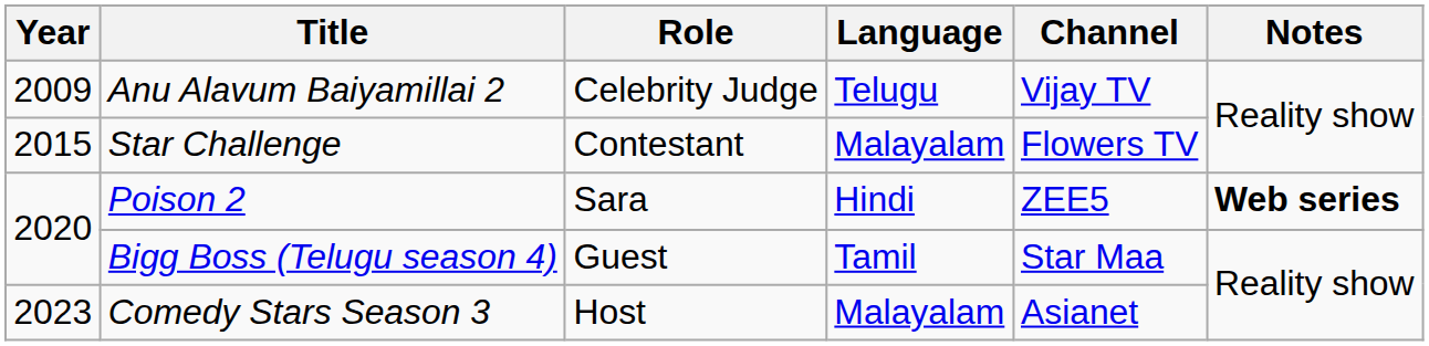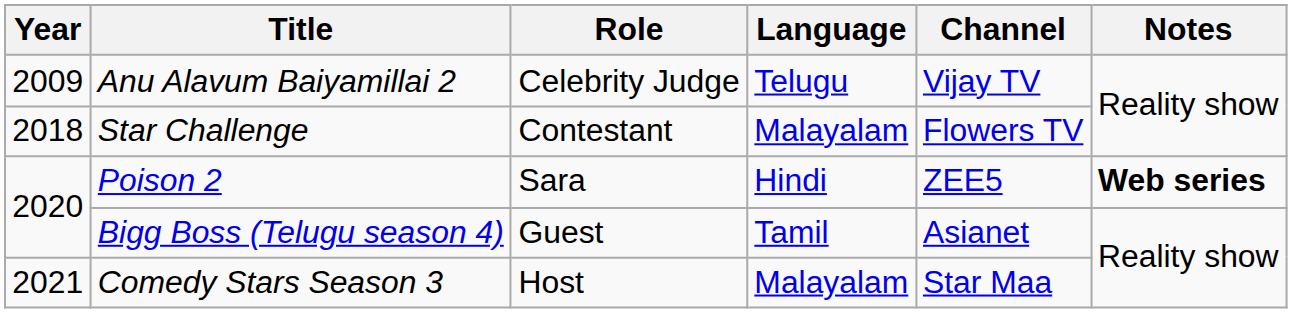Star Challenge | Year: 2015 -> 2018
Bigg Boss (Telugu season 4) | Channel: Star Maa -> Asianet
Comedy Stars Season 3 | Year: 2023 -> 2021
Comedy Stars Season 3 | Channel: Asianet -> Star Maa
